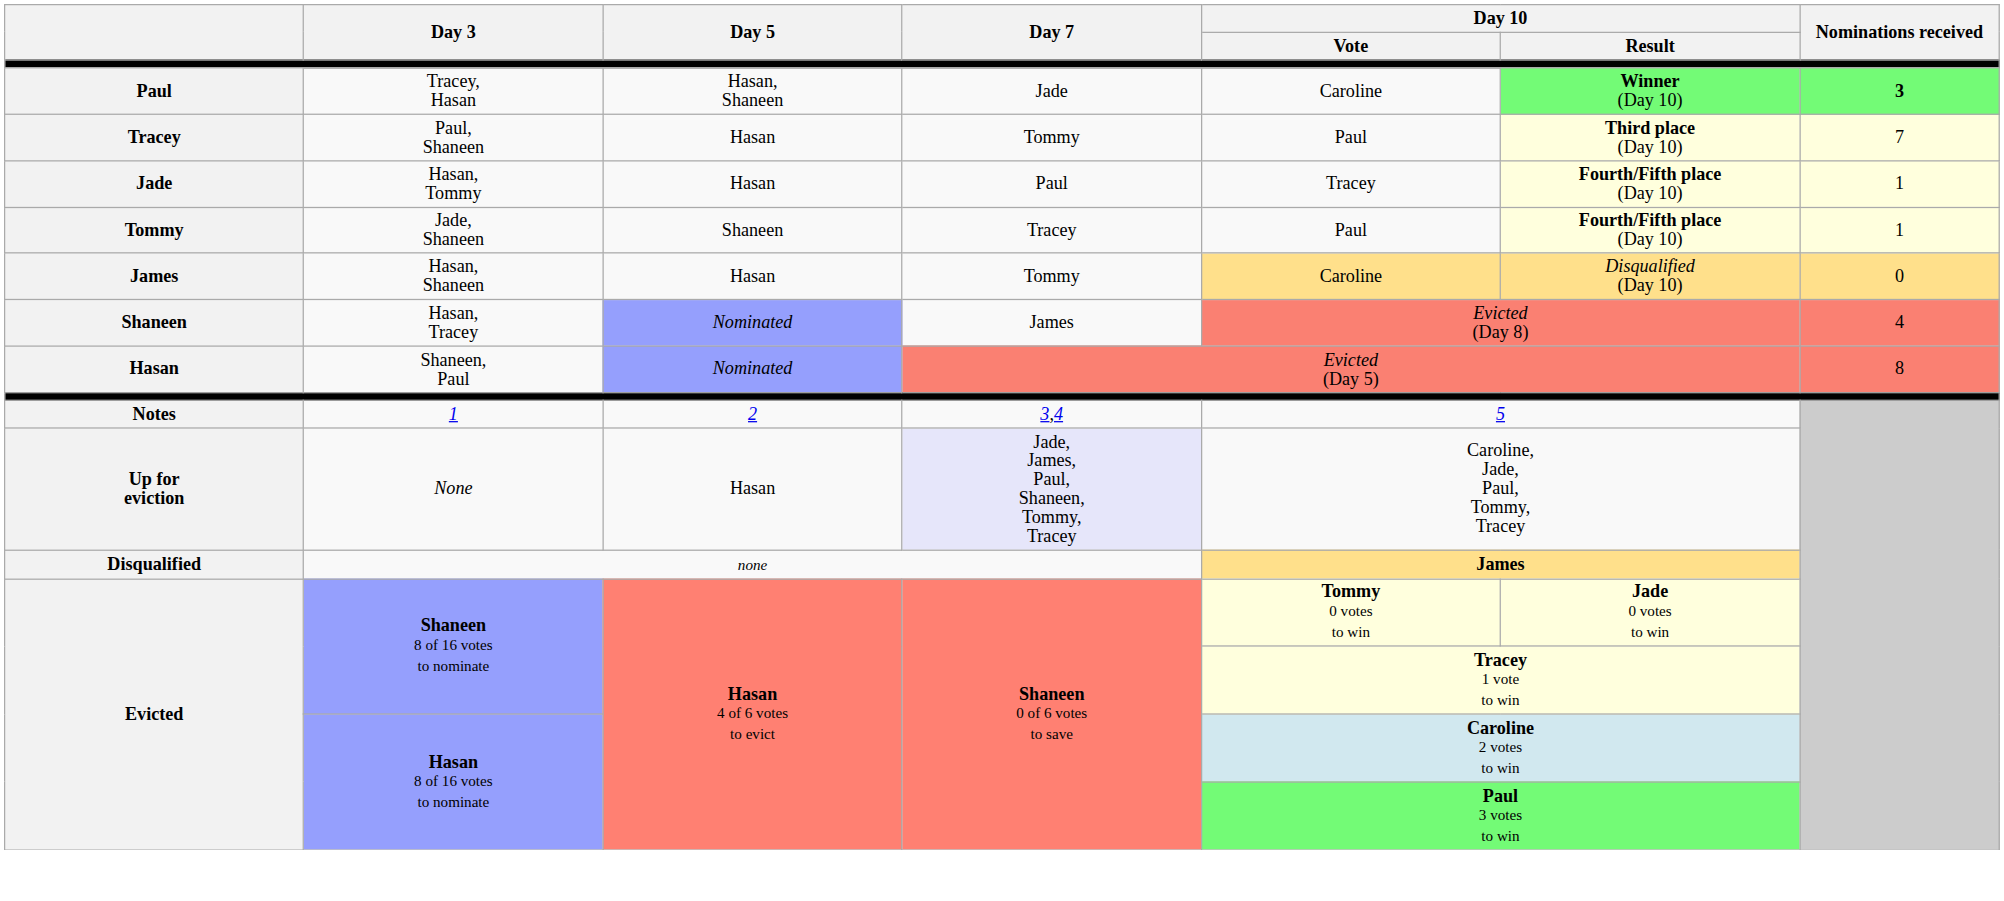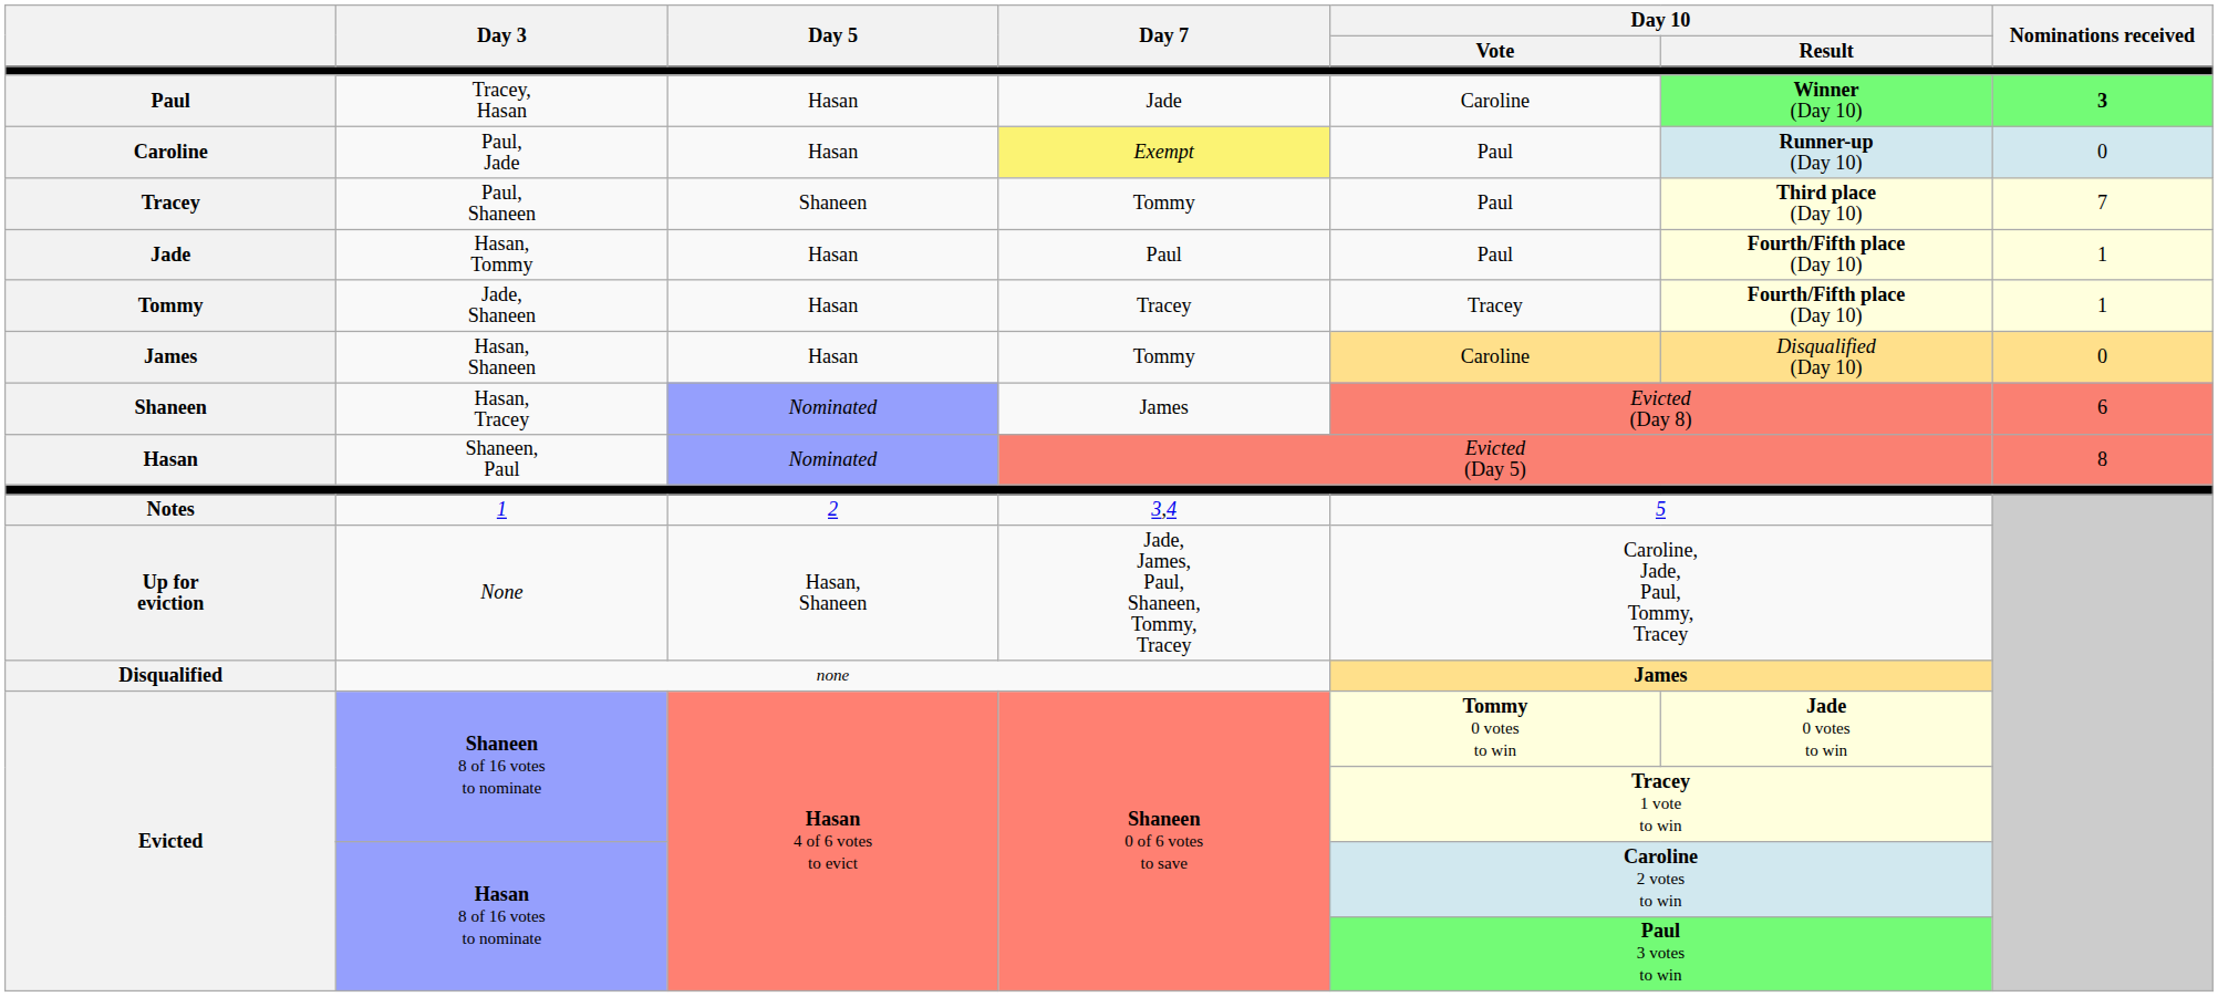Tracey, Hasan | Day 5: Hasan, Shaneen -> Hasan
+ row: Caroline | Paul, Jade | Hasan | Exempt | Paul | Runner-up (Day 10) | 0
Paul, Shaneen | Day 5: Hasan -> Shaneen
Hasan, Tommy | Day 10 / Vote: Tracey -> Paul
Jade, Shaneen | Day 5: Shaneen -> Hasan
Jade, Shaneen | Day 10 / Vote: Paul -> Tracey
Hasan, Tracey | Nominations received: 4 -> 6
None | Day 5: Hasan -> Hasan, Shaneen
None | Day 7: lavender background -> no background
